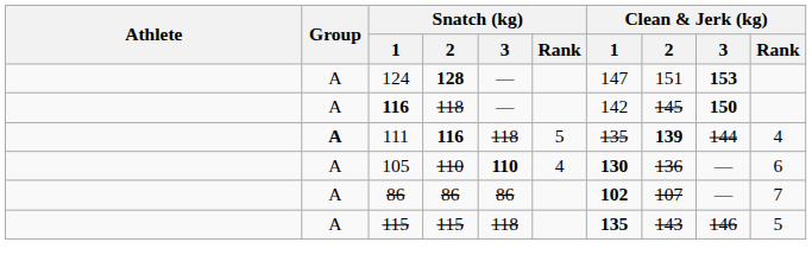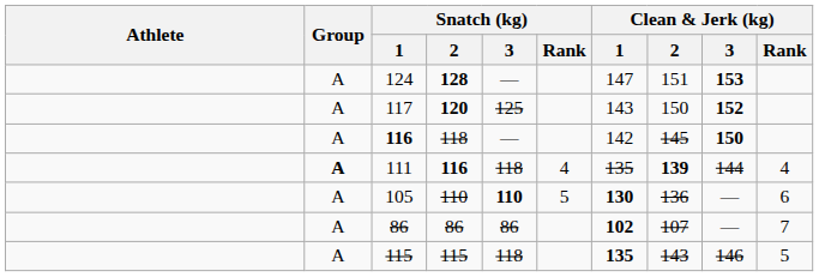+ row: A | 117 | 120 | 125 | 143 | 150 | 152
111 | Snatch (kg) / Rank: 5 -> 4
105 | Snatch (kg) / Rank: 4 -> 5
